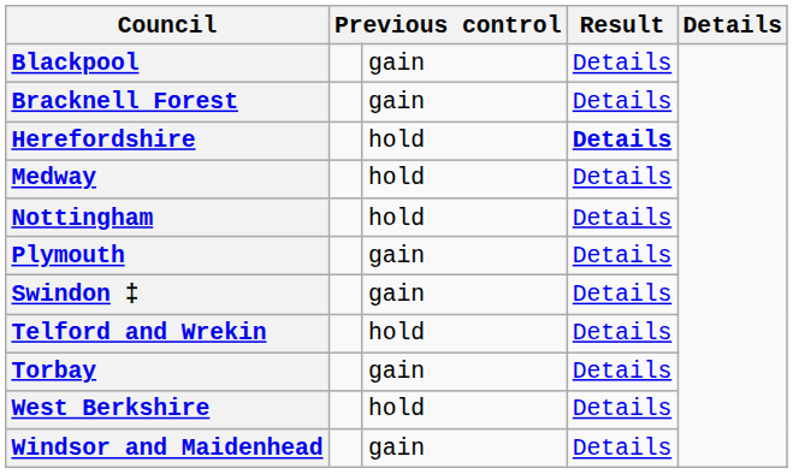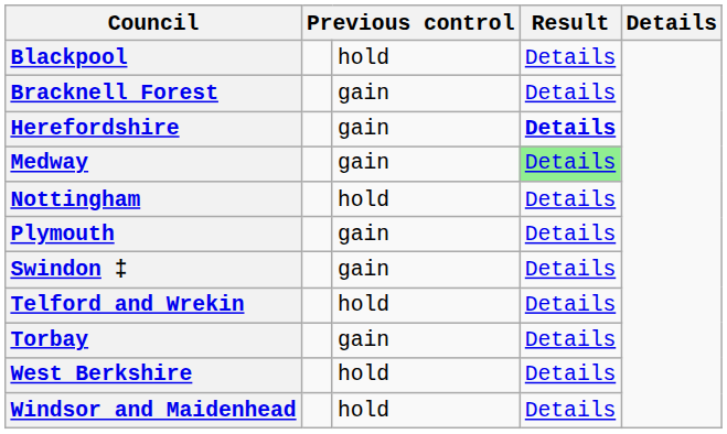Blackpool | column 3: gain -> hold
Herefordshire | column 3: hold -> gain
Medway | column 3: hold -> gain
Medway | column 4: no background -> lightgreen background
Windsor and Maidenhead | column 3: gain -> hold
